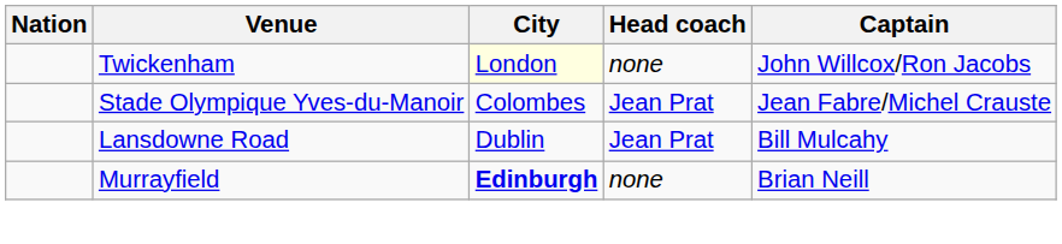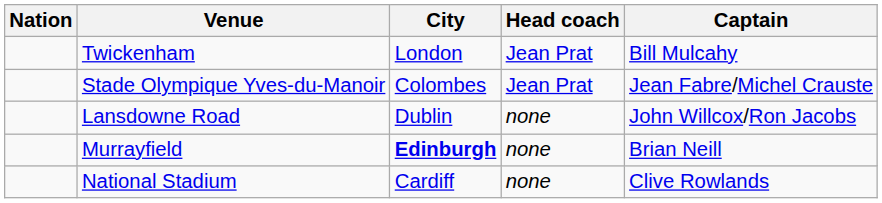Twickenham | City: lightyellow background -> no background
Twickenham | Head coach: none -> Jean Prat
Twickenham | Captain: John Willcox/Ron Jacobs -> Bill Mulcahy
Lansdowne Road | Head coach: Jean Prat -> none
Lansdowne Road | Captain: Bill Mulcahy -> John Willcox/Ron Jacobs
+ row: National Stadium | Cardiff | none | Clive Rowlands
